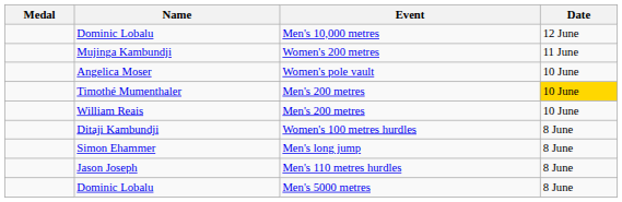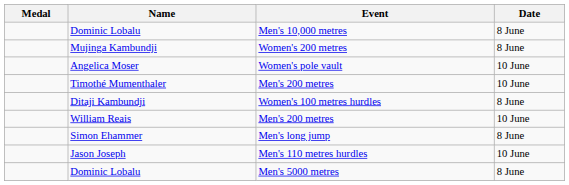Dominic Lobalu / Men's 10,000 metres | Date: 12 June -> 8 June
Mujinga Kambundji | Date: 11 June -> 8 June
Timothé Mumenthaler | Date: gold background -> no background
rows swapped: Ditaji Kambundji <-> William Reais
Jason Joseph | Date: 8 June -> 10 June
